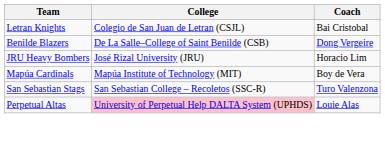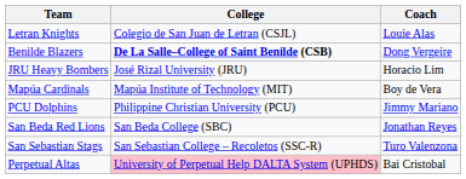Letran Knights | Coach: Bai Cristobal -> Louie Alas
Benilde Blazers | College: normal -> bold
+ row: PCU Dolphins | Philippine Christian University (PCU) | Jimmy Mariano
+ row: San Beda Red Lions | San Beda College (SBC) | Jonathan Reyes
Perpetual Altas | Coach: Louie Alas -> Bai Cristobal
